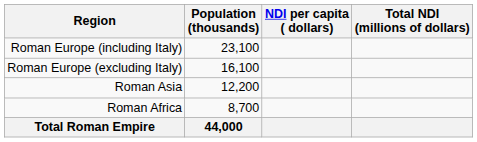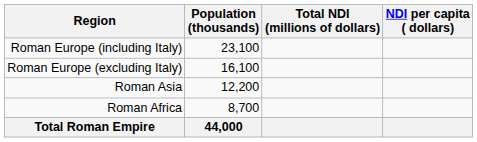columns swapped: NDI per capita ( dollars) <-> Total NDI (millions of dollars)
